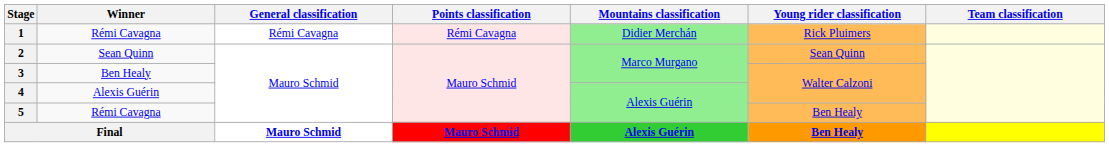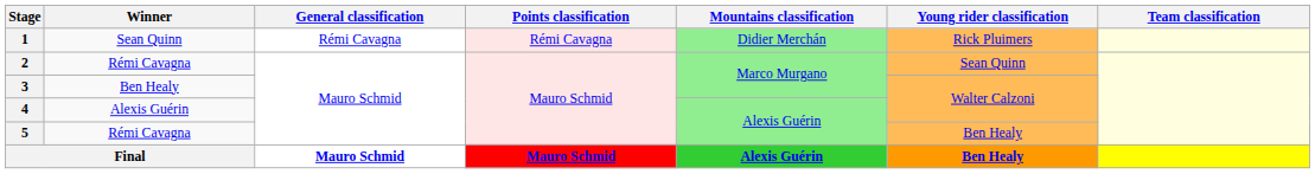1 | Winner: Rémi Cavagna -> Sean Quinn
2 | Winner: Sean Quinn -> Rémi Cavagna
